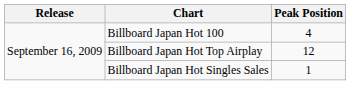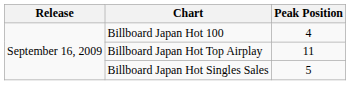Billboard Japan Hot Top Airplay | Peak Position: 12 -> 11
Billboard Japan Hot Singles Sales | Peak Position: 1 -> 5
